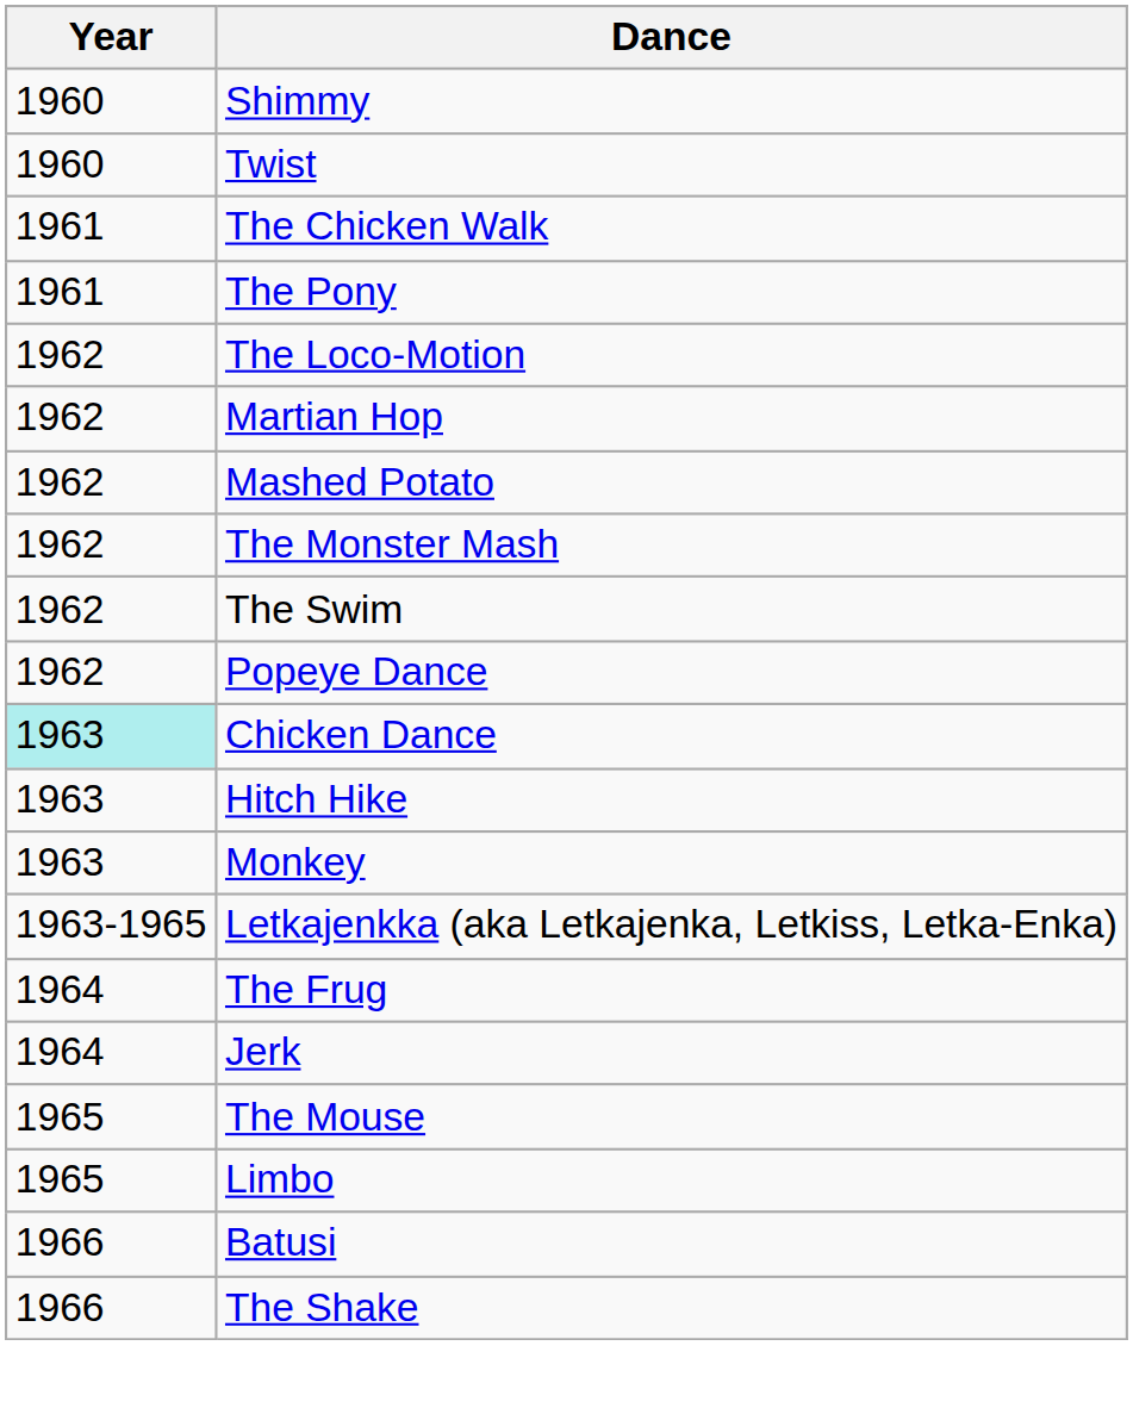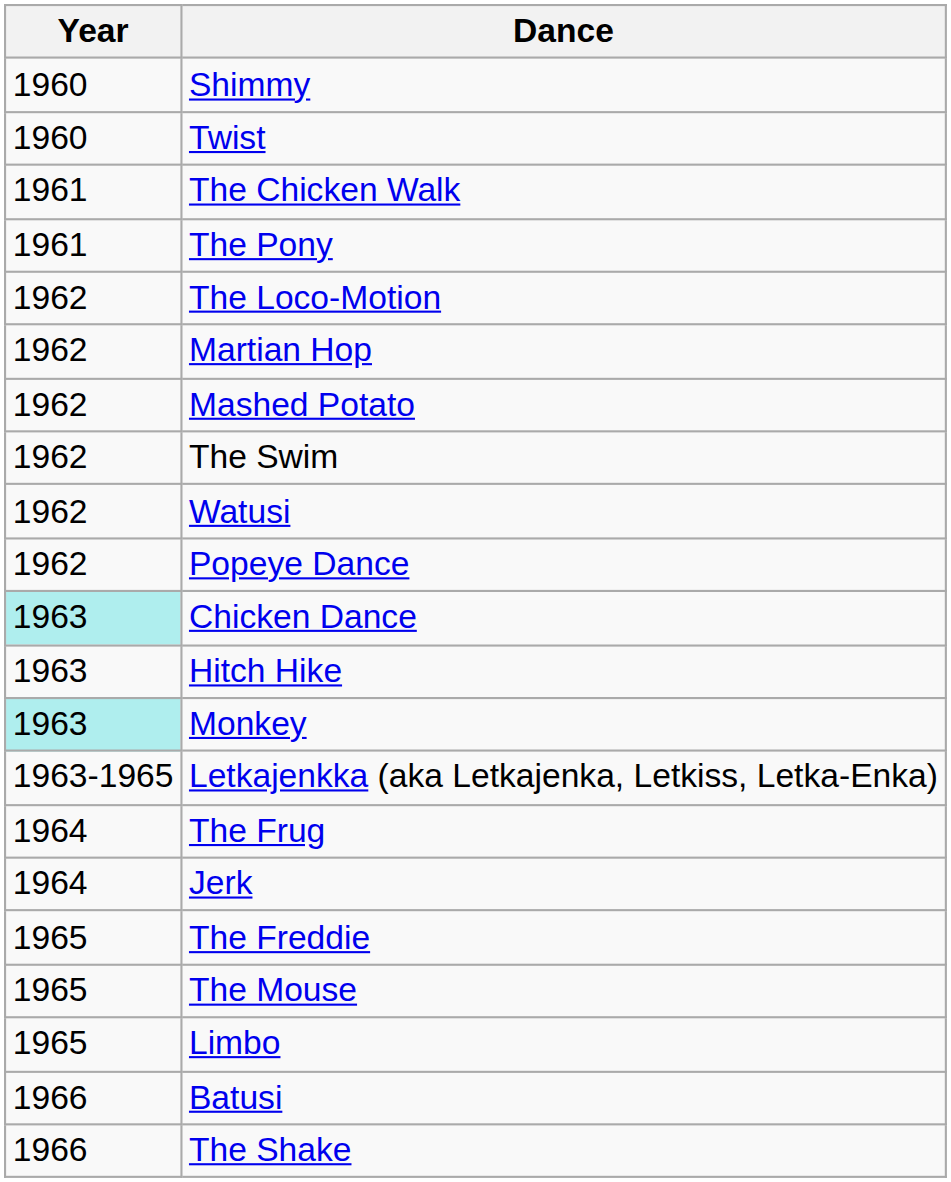- row: 1962 | The Monster Mash
+ row: 1962 | Watusi
Monkey | Year: no background -> paleturquoise background
+ row: 1965 | The Freddie
